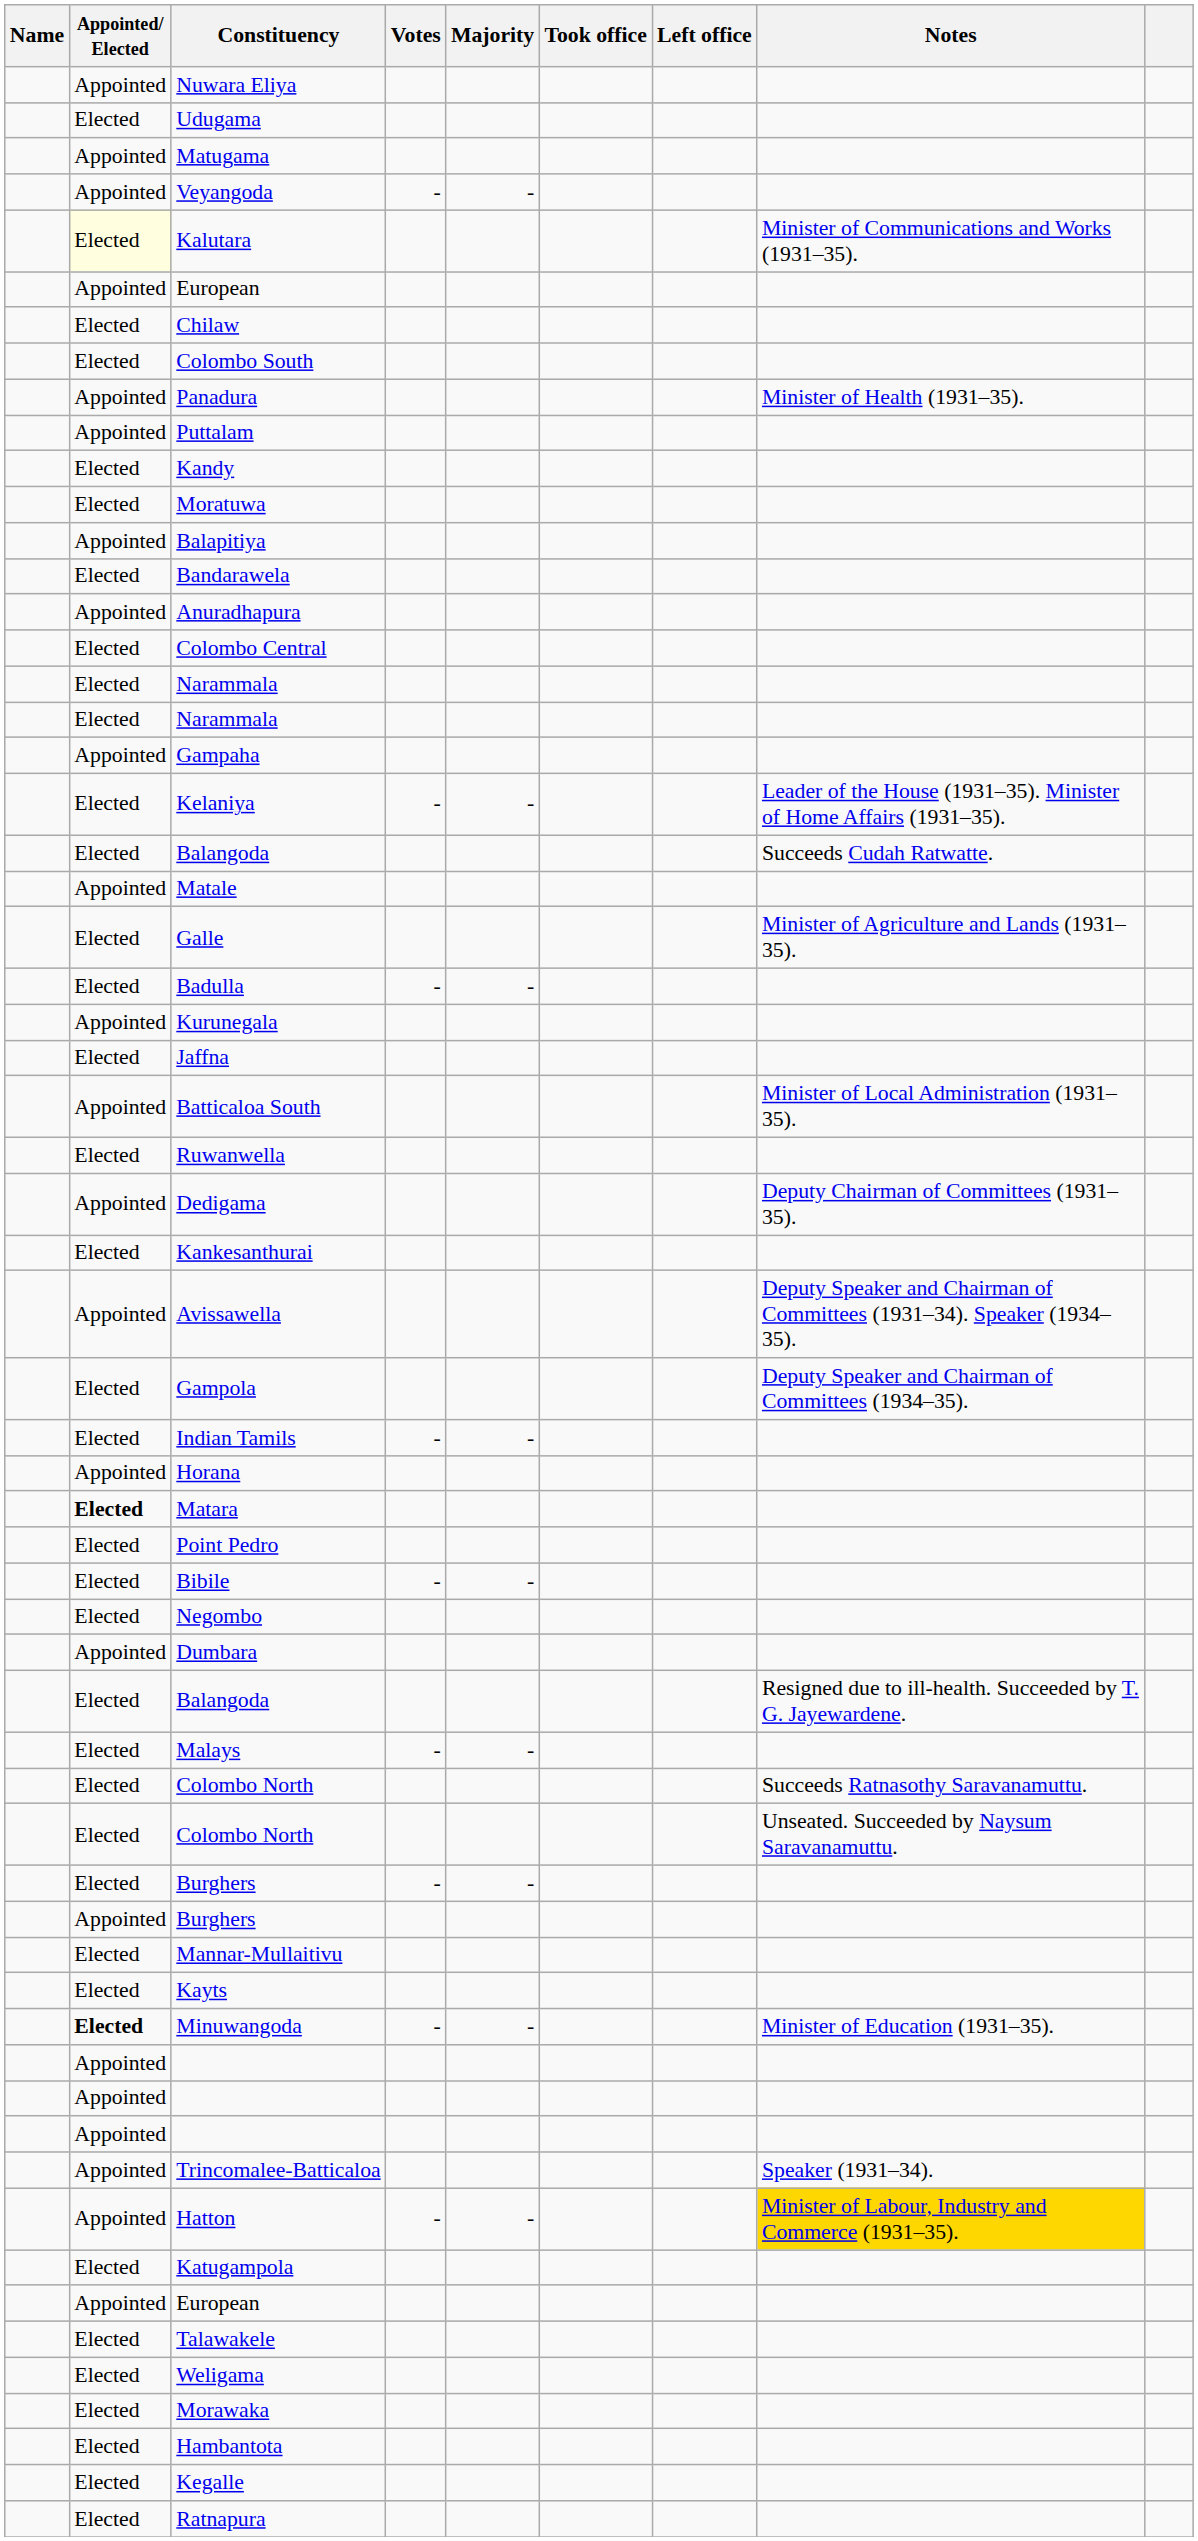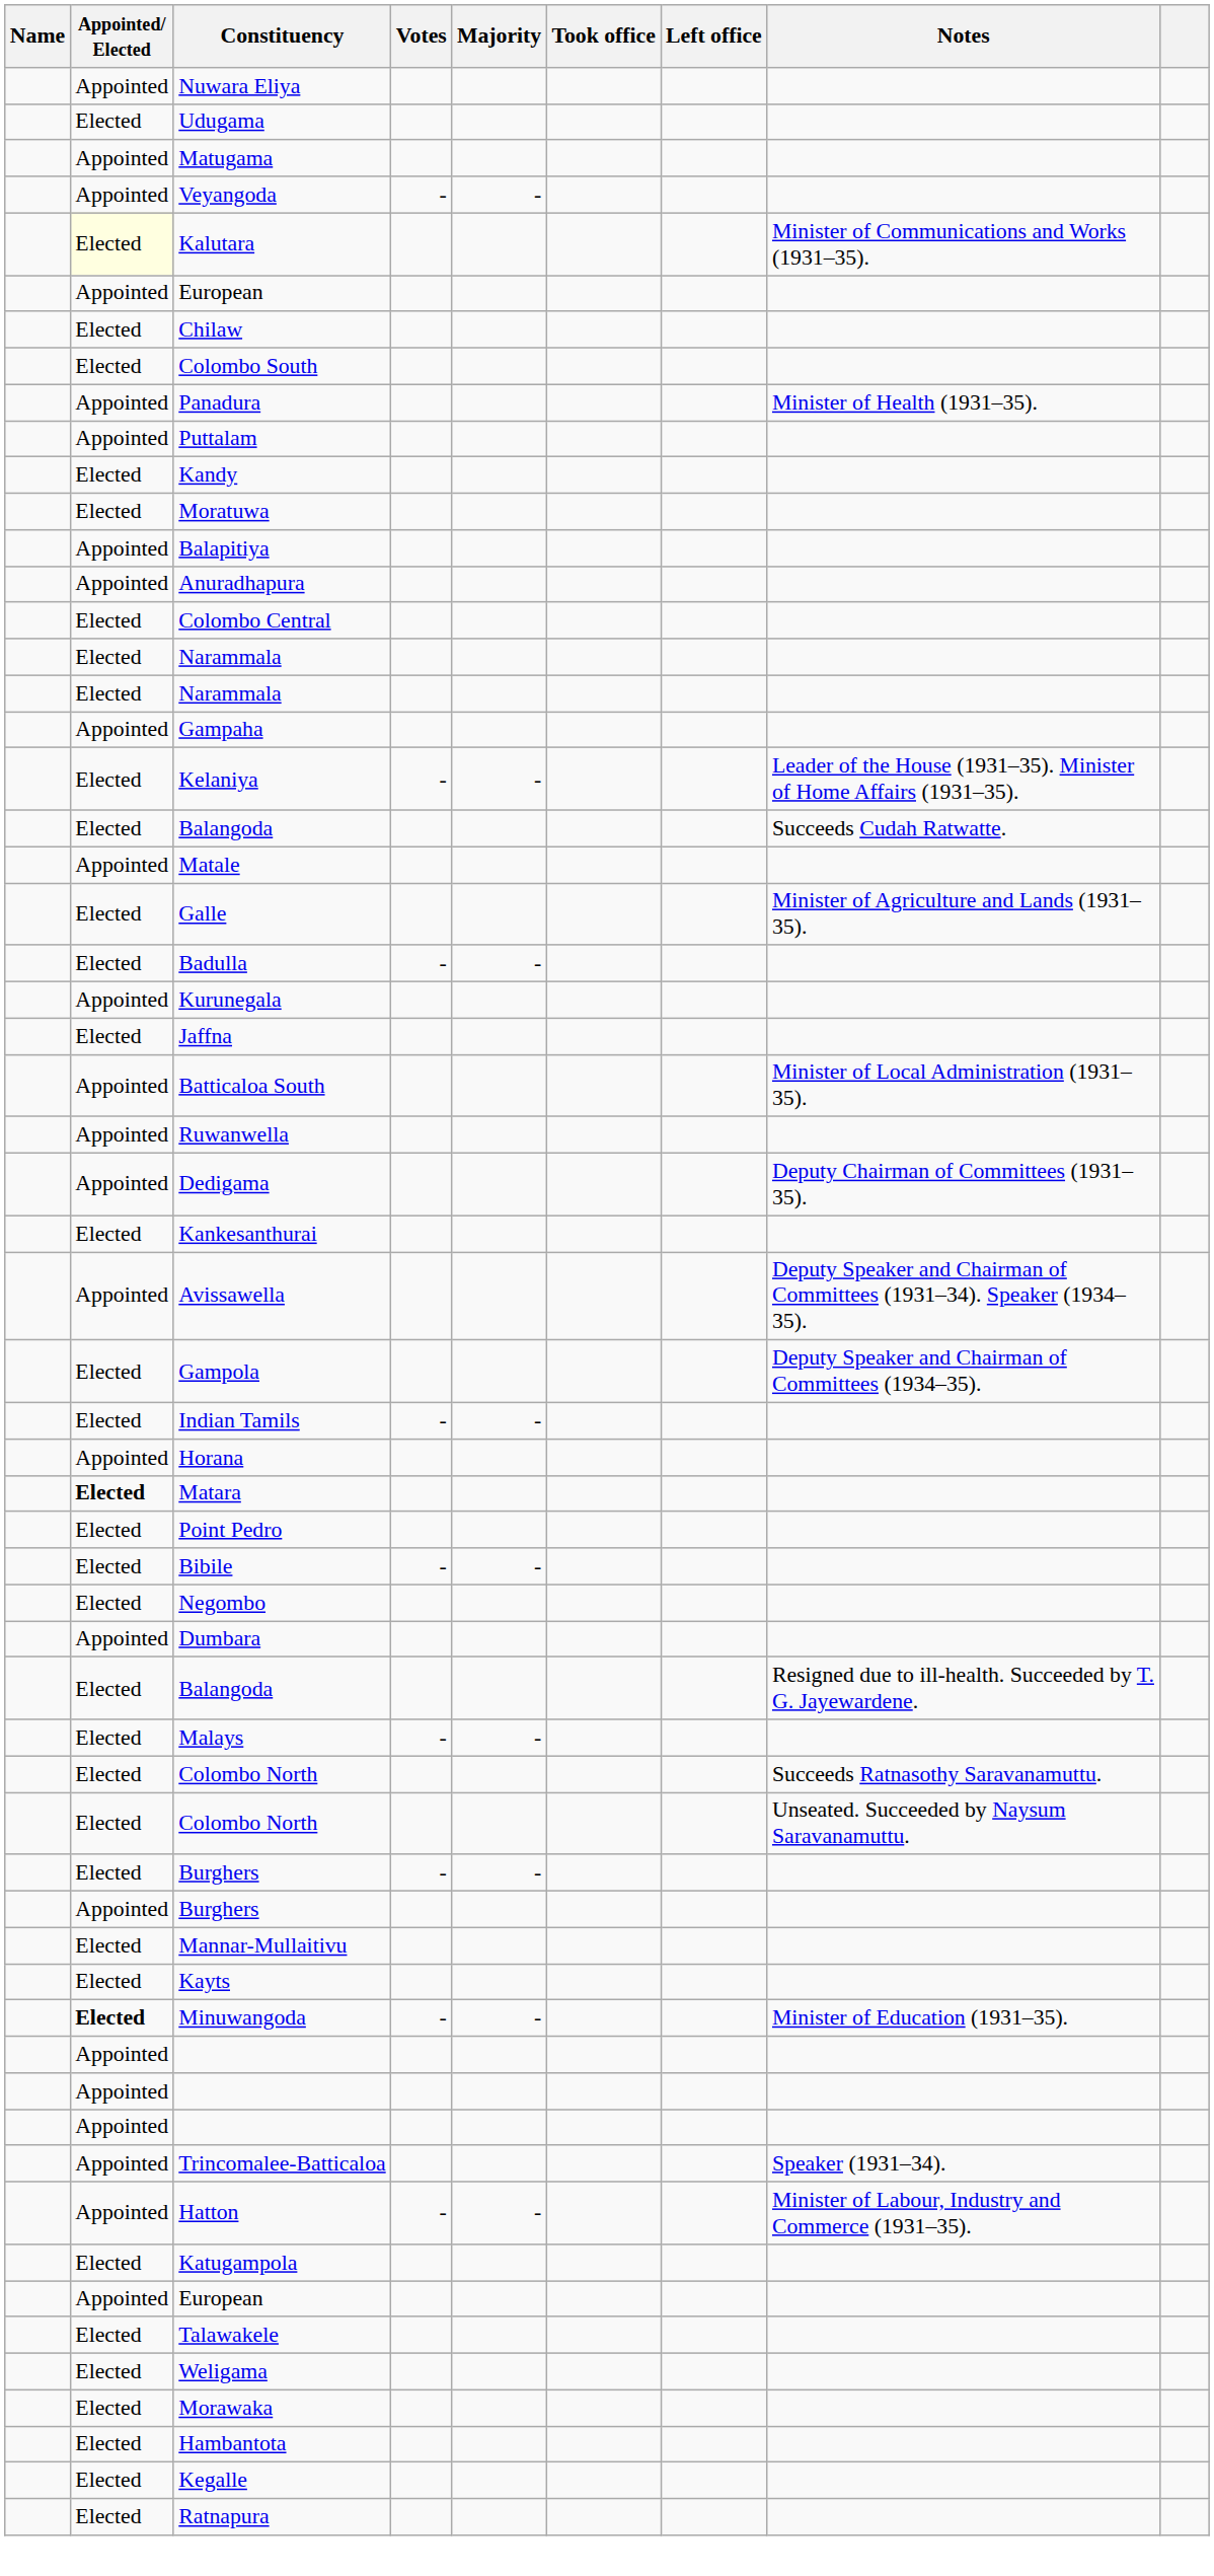- row: Elected | Bandarawela
Ruwanwella | Appointed/ Elected: Elected -> Appointed
Hatton | Notes: gold background -> no background
